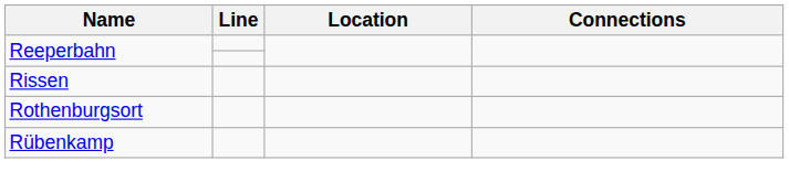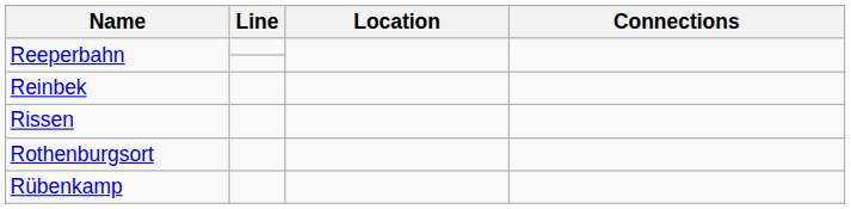+ row: Reinbek
